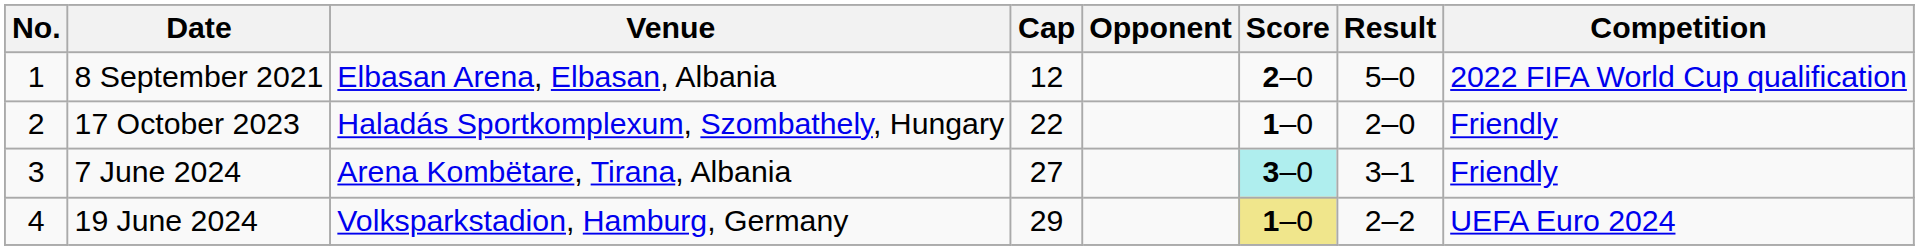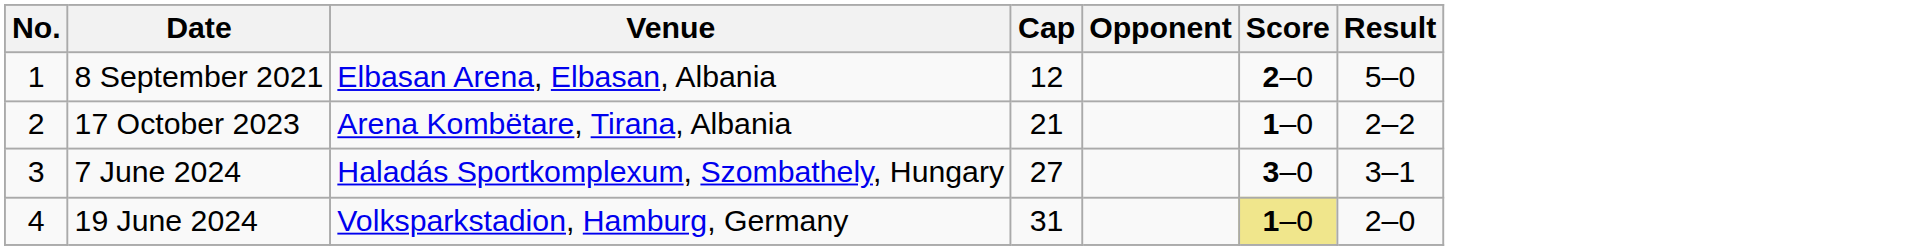- column: Competition | 2022 FIFA World Cup qualification | Friendly | Friendly | UEFA Euro 2024
17 October 2023 | Venue: Haladás Sportkomplexum, Szombathely, Hungary -> Arena Kombëtare, Tirana, Albania
17 October 2023 | Cap: 22 -> 21
17 October 2023 | Result: 2–0 -> 2–2
7 June 2024 | Venue: Arena Kombëtare, Tirana, Albania -> Haladás Sportkomplexum, Szombathely, Hungary
7 June 2024 | Score: paleturquoise background -> no background
19 June 2024 | Cap: 29 -> 31
19 June 2024 | Result: 2–2 -> 2–0
